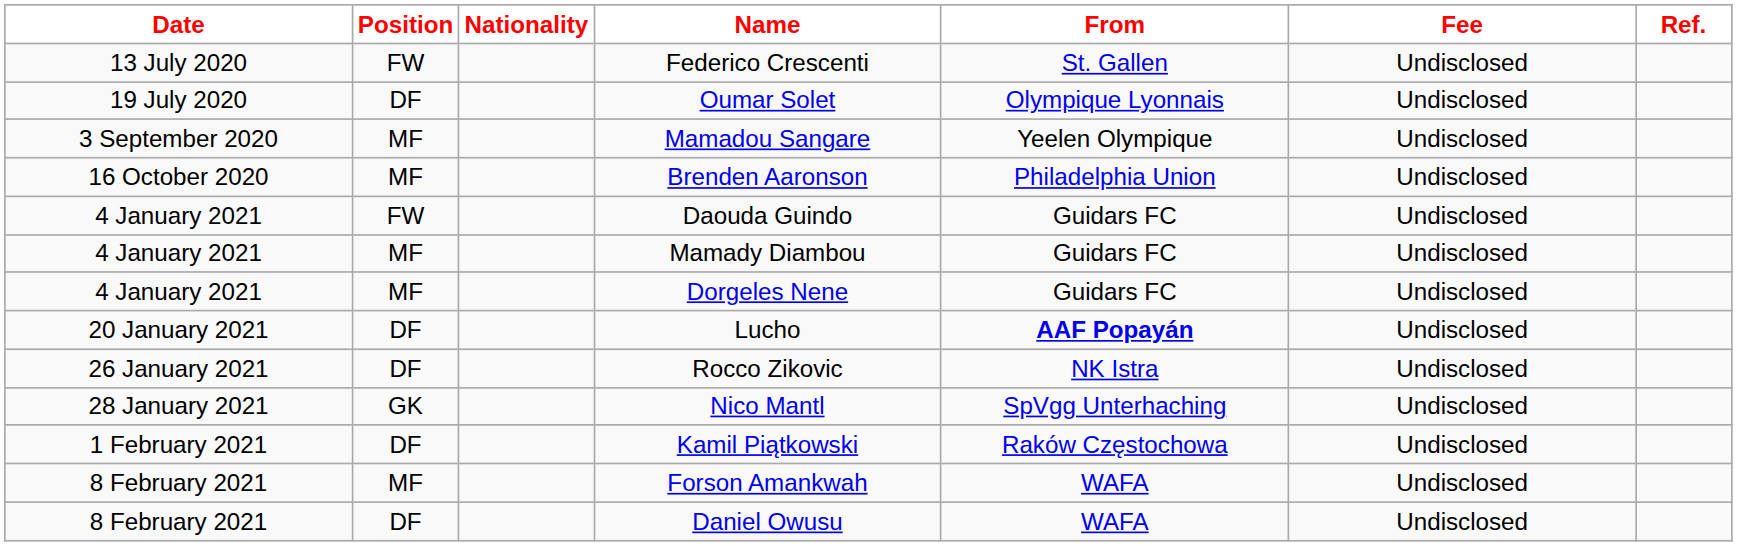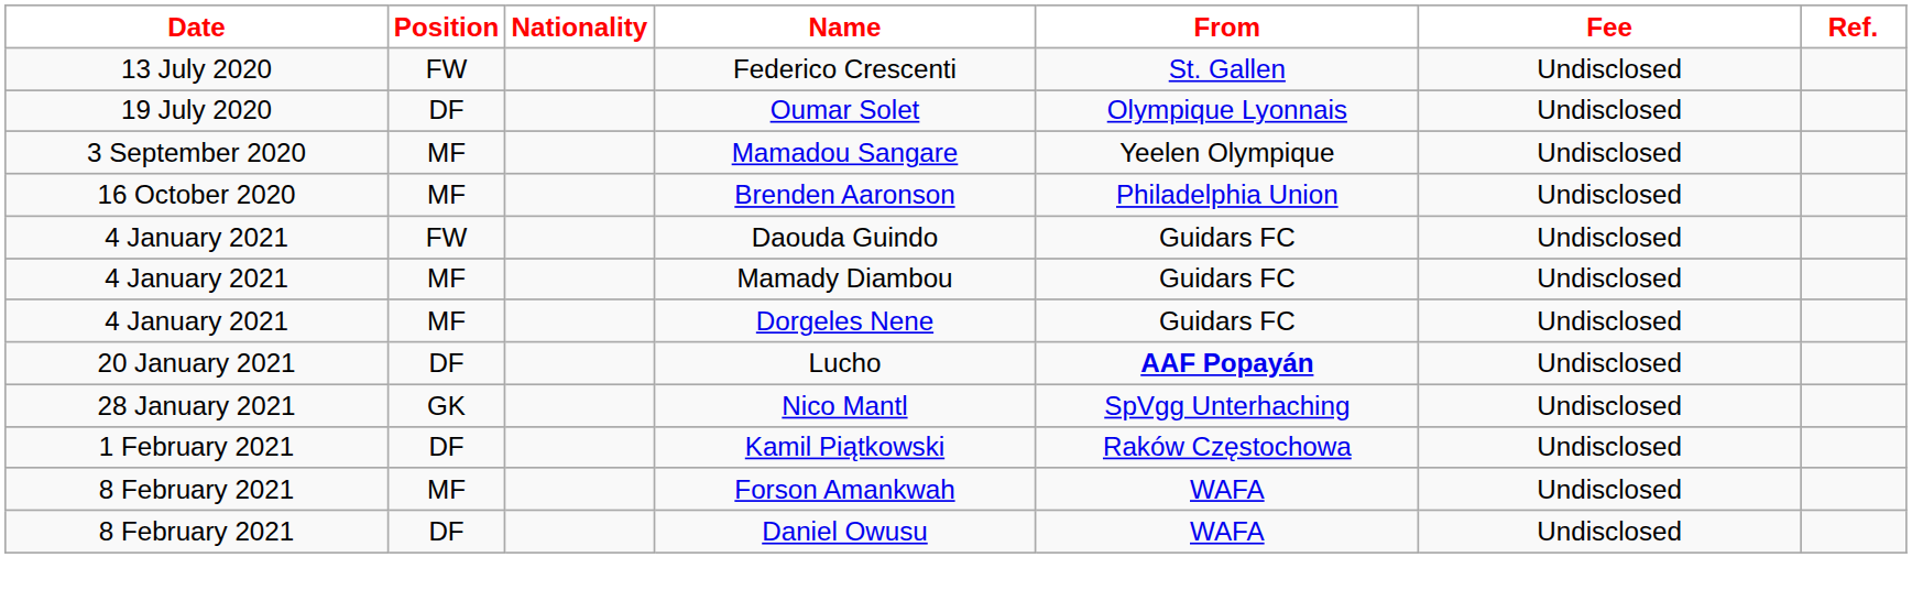- row: 26 January 2021 | DF | Rocco Zikovic | NK Istra | Undisclosed
